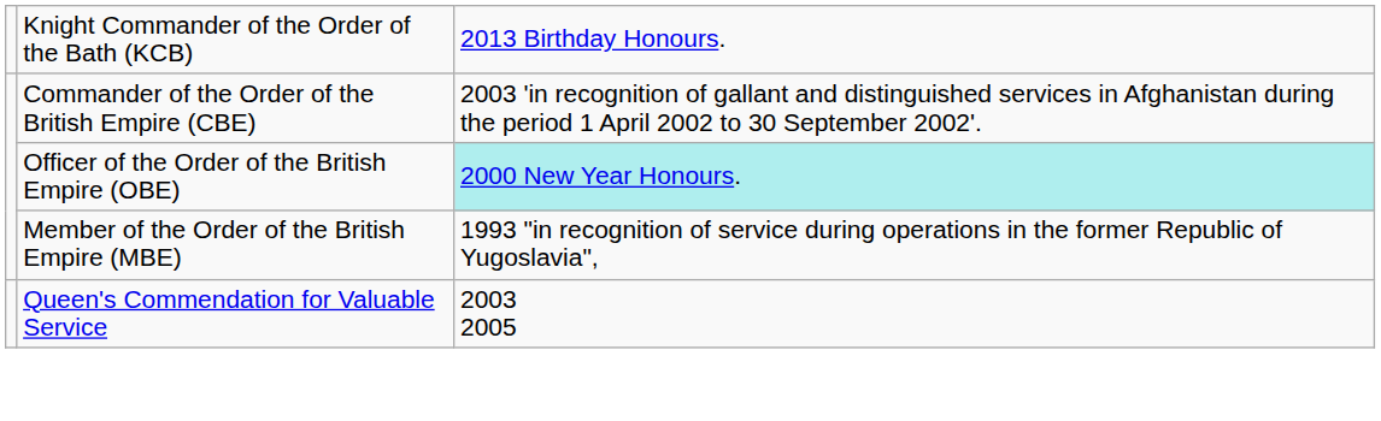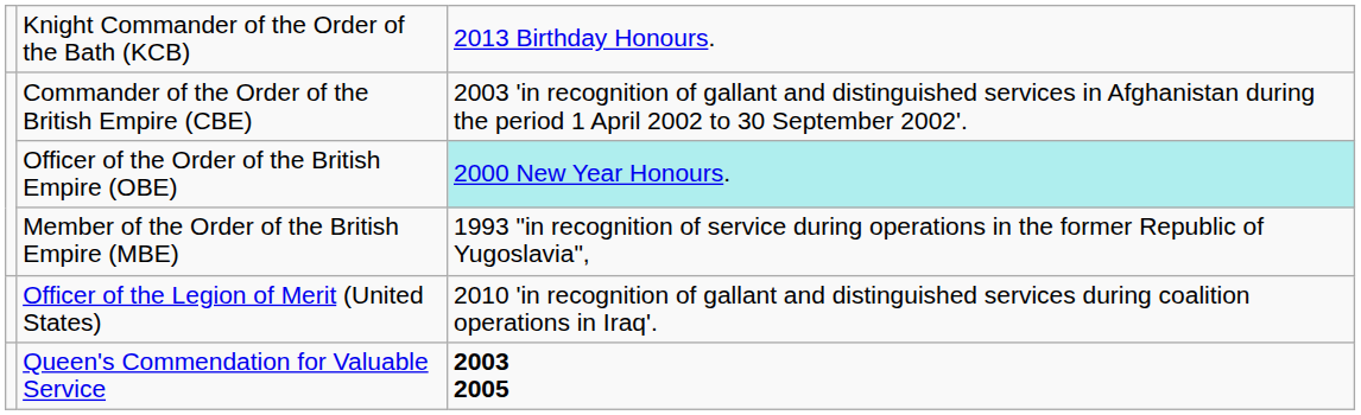+ row: Officer of the Legion of Merit (United States) | 2010 'in recognition of gallant and distinguished services during coalition operations in Iraq'.
Queen's Commendation for Valuable Service | column 3: normal -> bold
